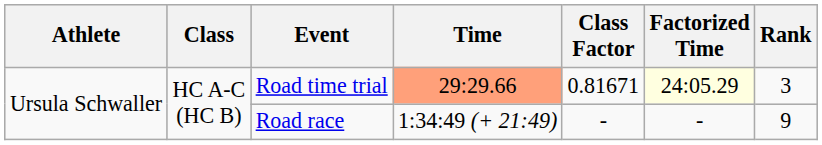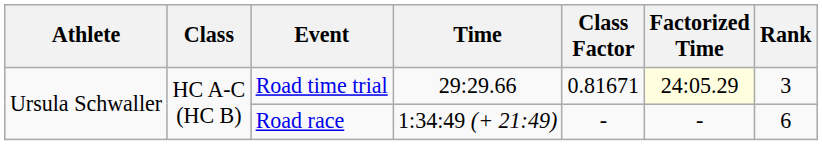Road time trial | Time: lightsalmon background -> no background
Road race | Rank: 9 -> 6
